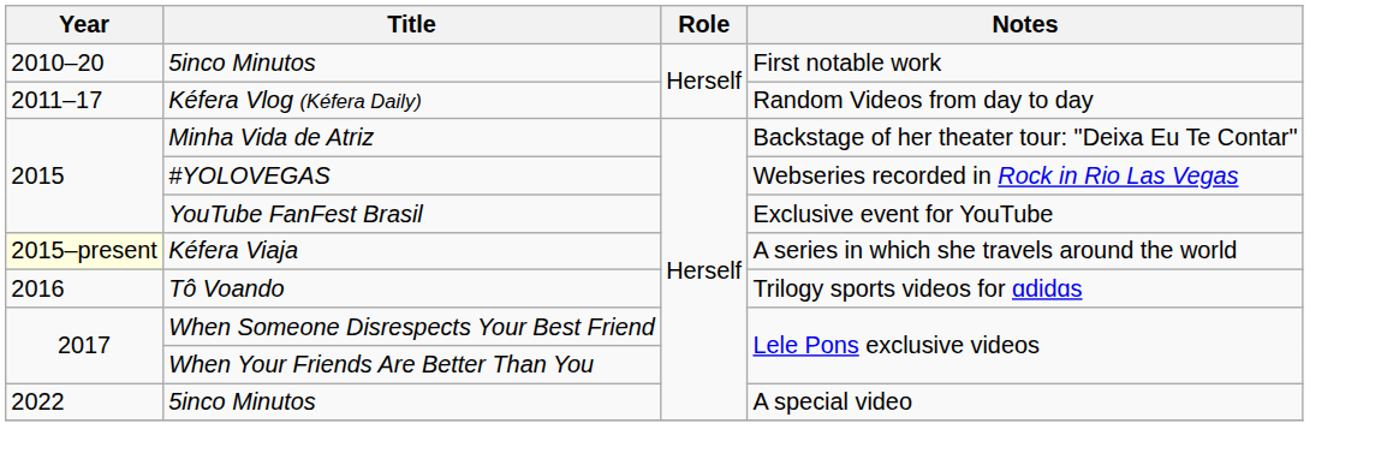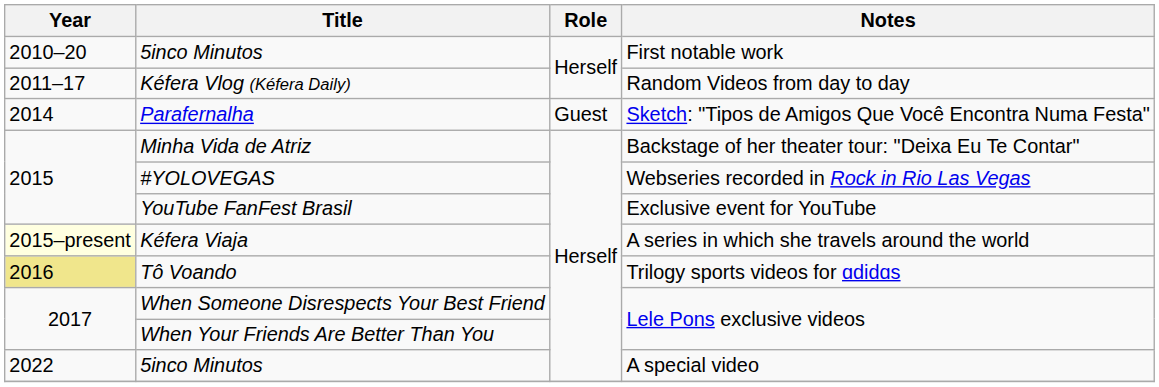+ row: 2014 | Parafernalha | Guest | Sketch: "Tipos de Amigos Que Você Encontra Numa Festa"
Tô Voando | Year: no background -> khaki background
